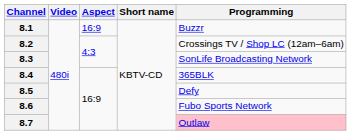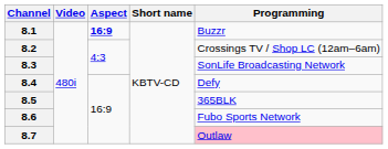8.1 | Aspect: normal -> bold
8.4 | Programming: 365BLK -> Defy
8.5 | Programming: Defy -> 365BLK
